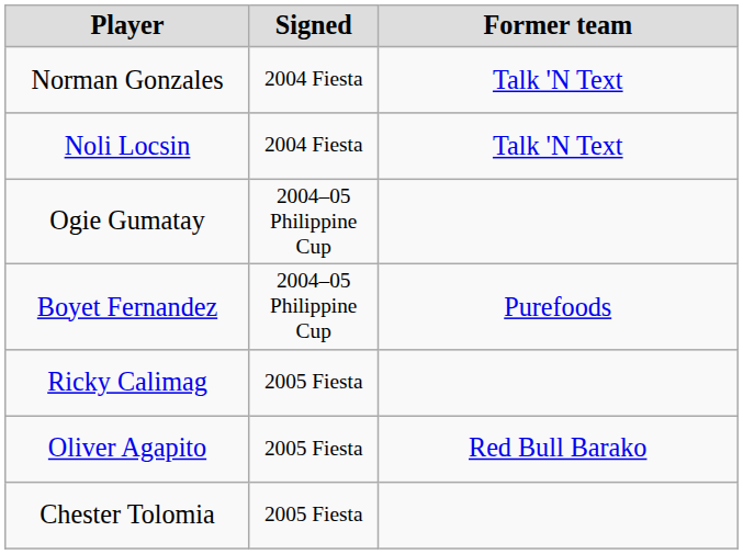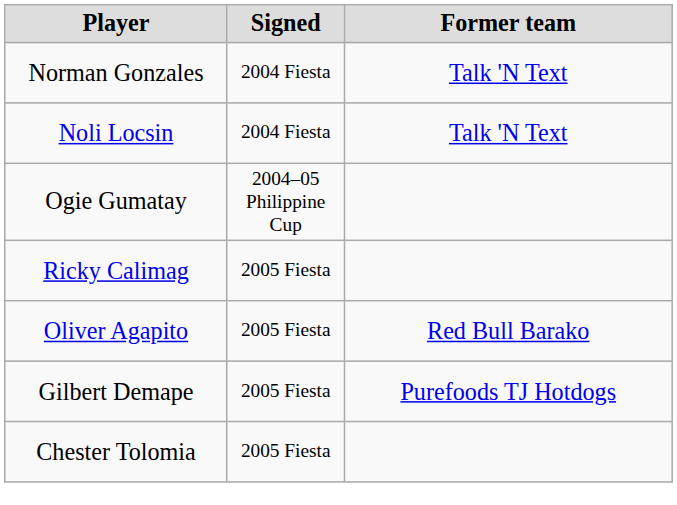- row: Boyet Fernandez | 2004–05 Philippine Cup | Purefoods
+ row: Gilbert Demape | 2005 Fiesta | Purefoods TJ Hotdogs
